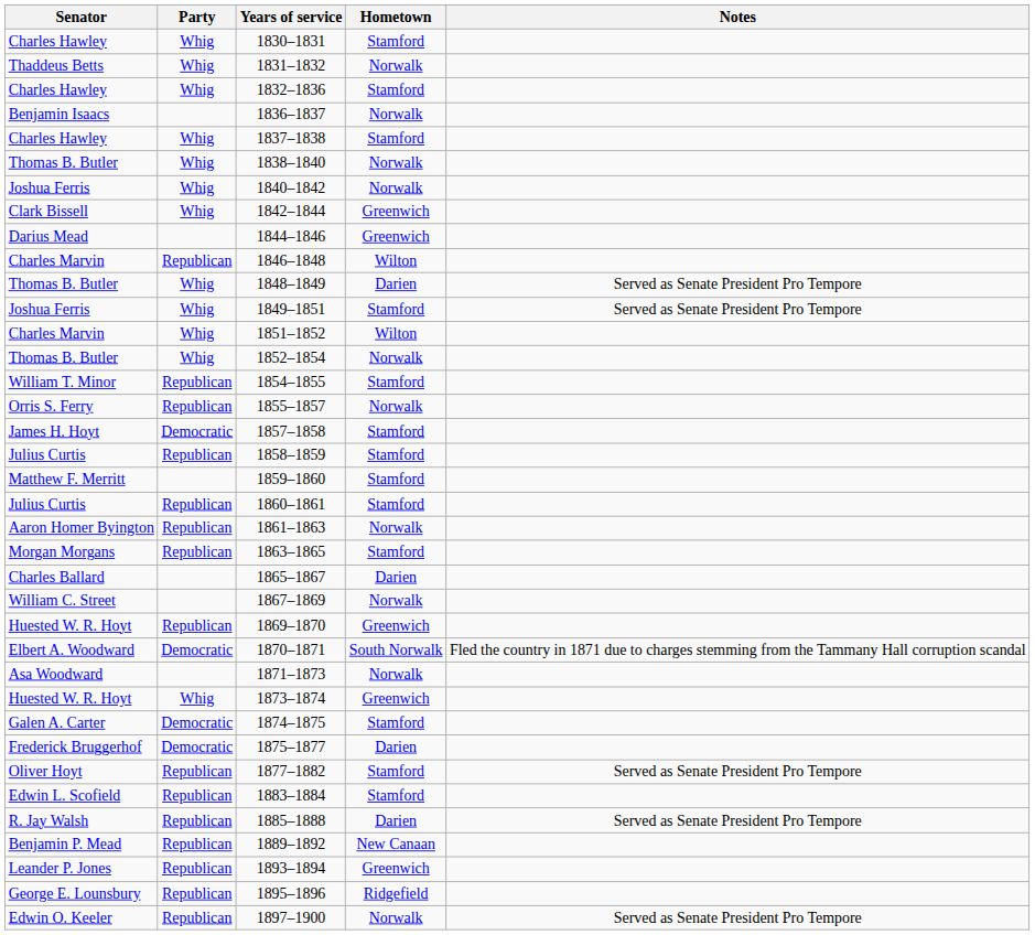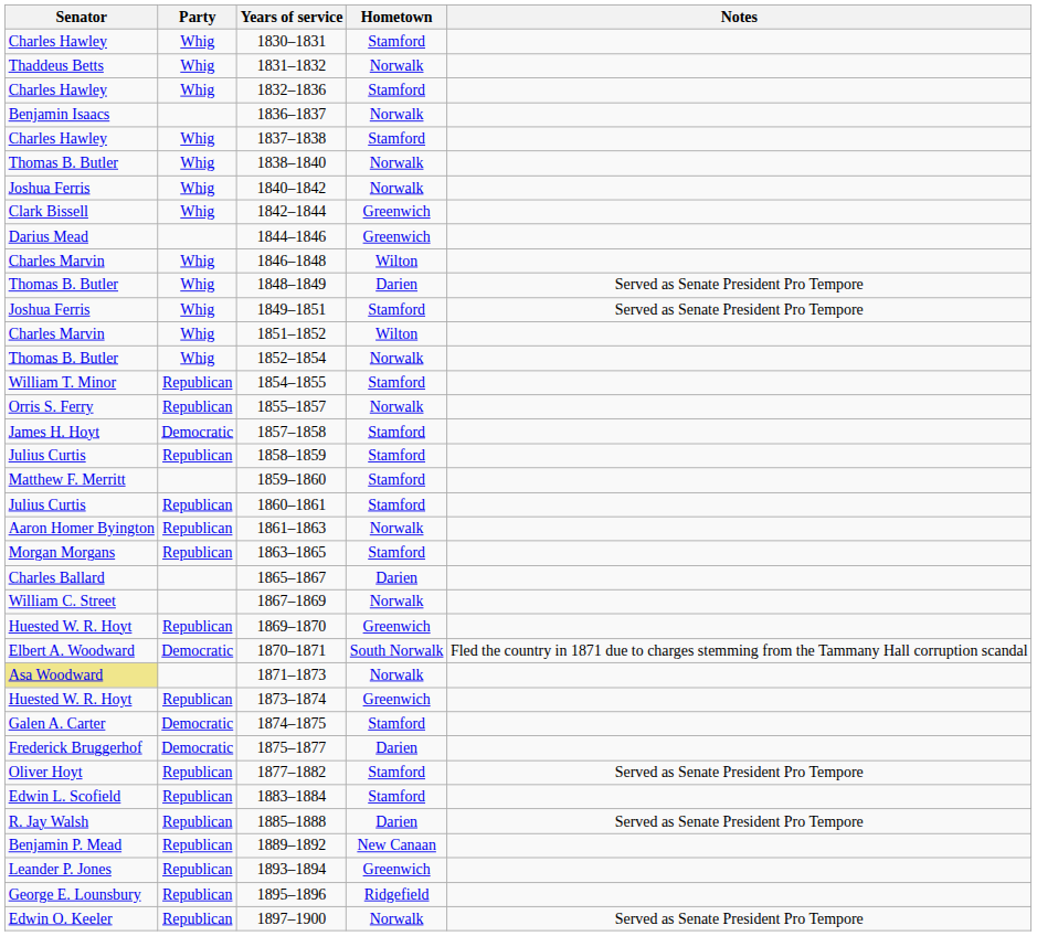1846–1848 | Party: Republican -> Whig
1871–1873 | Senator: no background -> khaki background
1873–1874 | Party: Whig -> Republican
